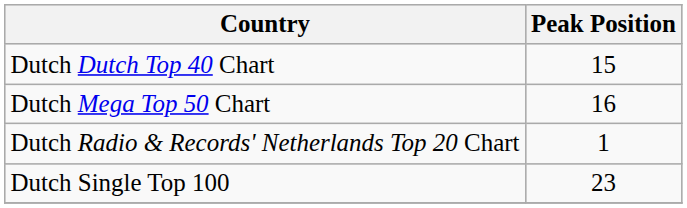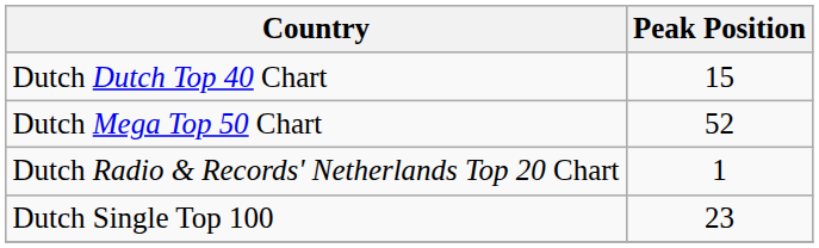Dutch Mega Top 50 Chart | Peak Position: 16 -> 52
